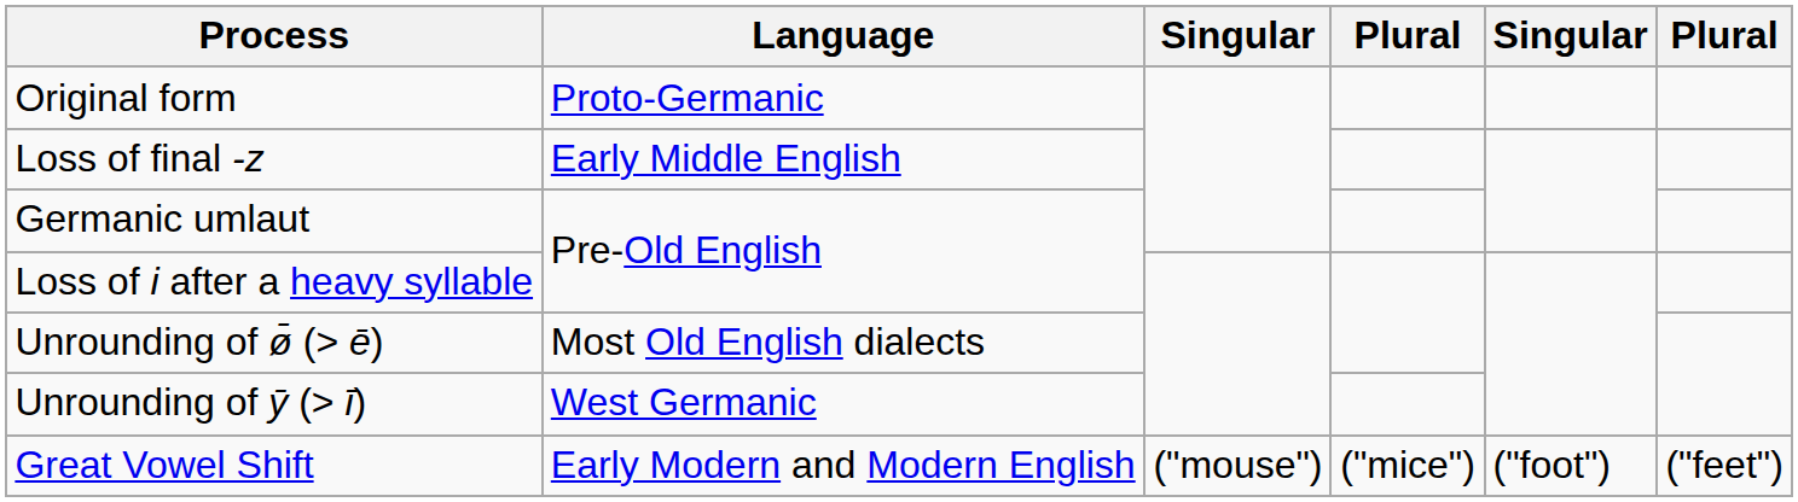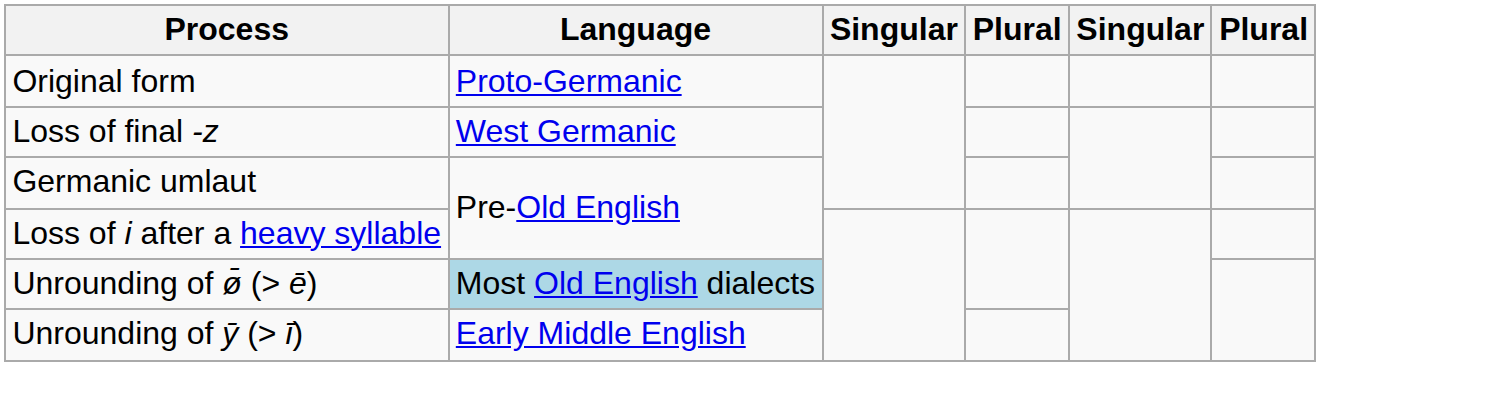Loss of final -z | Language: Early Middle English -> West Germanic
Unrounding of ø̄ (> ē) | Language: no background -> lightblue background
Unrounding of ȳ (> ī) | Language: West Germanic -> Early Middle English
- row: Great Vowel Shift | Early Modern and Modern English | ("mouse") | ("mice") | ("foot") | ("feet")
